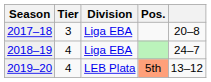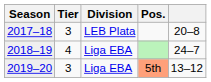2017–18 | Division: Liga EBA -> LEB Plata
2019–20 | Tier: 4 -> 3
2019–20 | Division: LEB Plata -> Liga EBA
